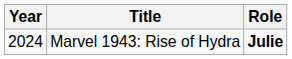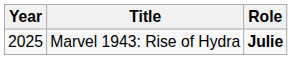Marvel 1943: Rise of Hydra | Year: 2024 -> 2025
